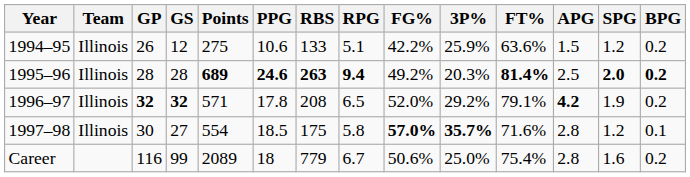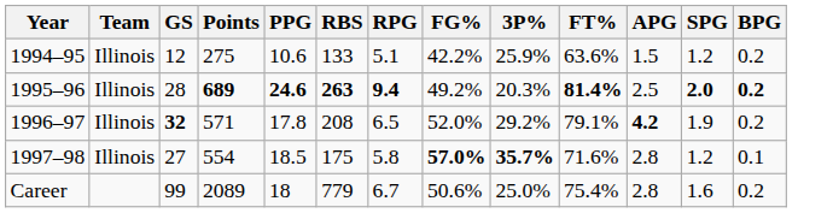- column: GP | 26 | 28 | 32 | 30 | 116
